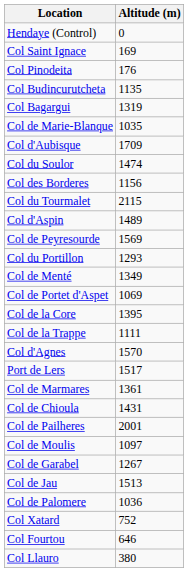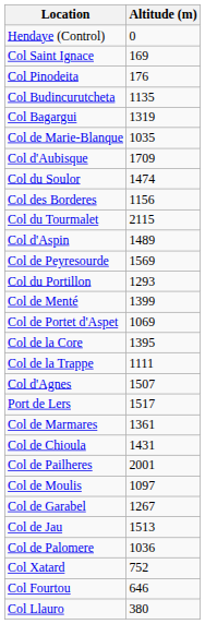Col de Menté | Altitude (m): 1349 -> 1399
Col d'Agnes | Altitude (m): 1570 -> 1507
